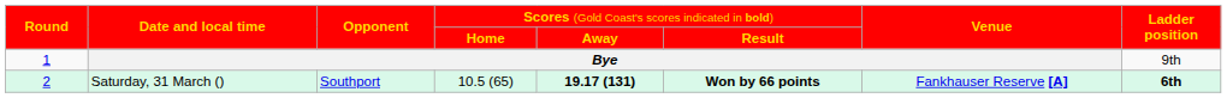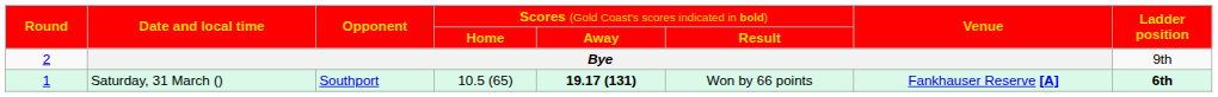Bye | column 1: 1 -> 2
Saturday, 31 March () | column 1: 2 -> 1
Saturday, 31 March () | column 6: bold -> normal
